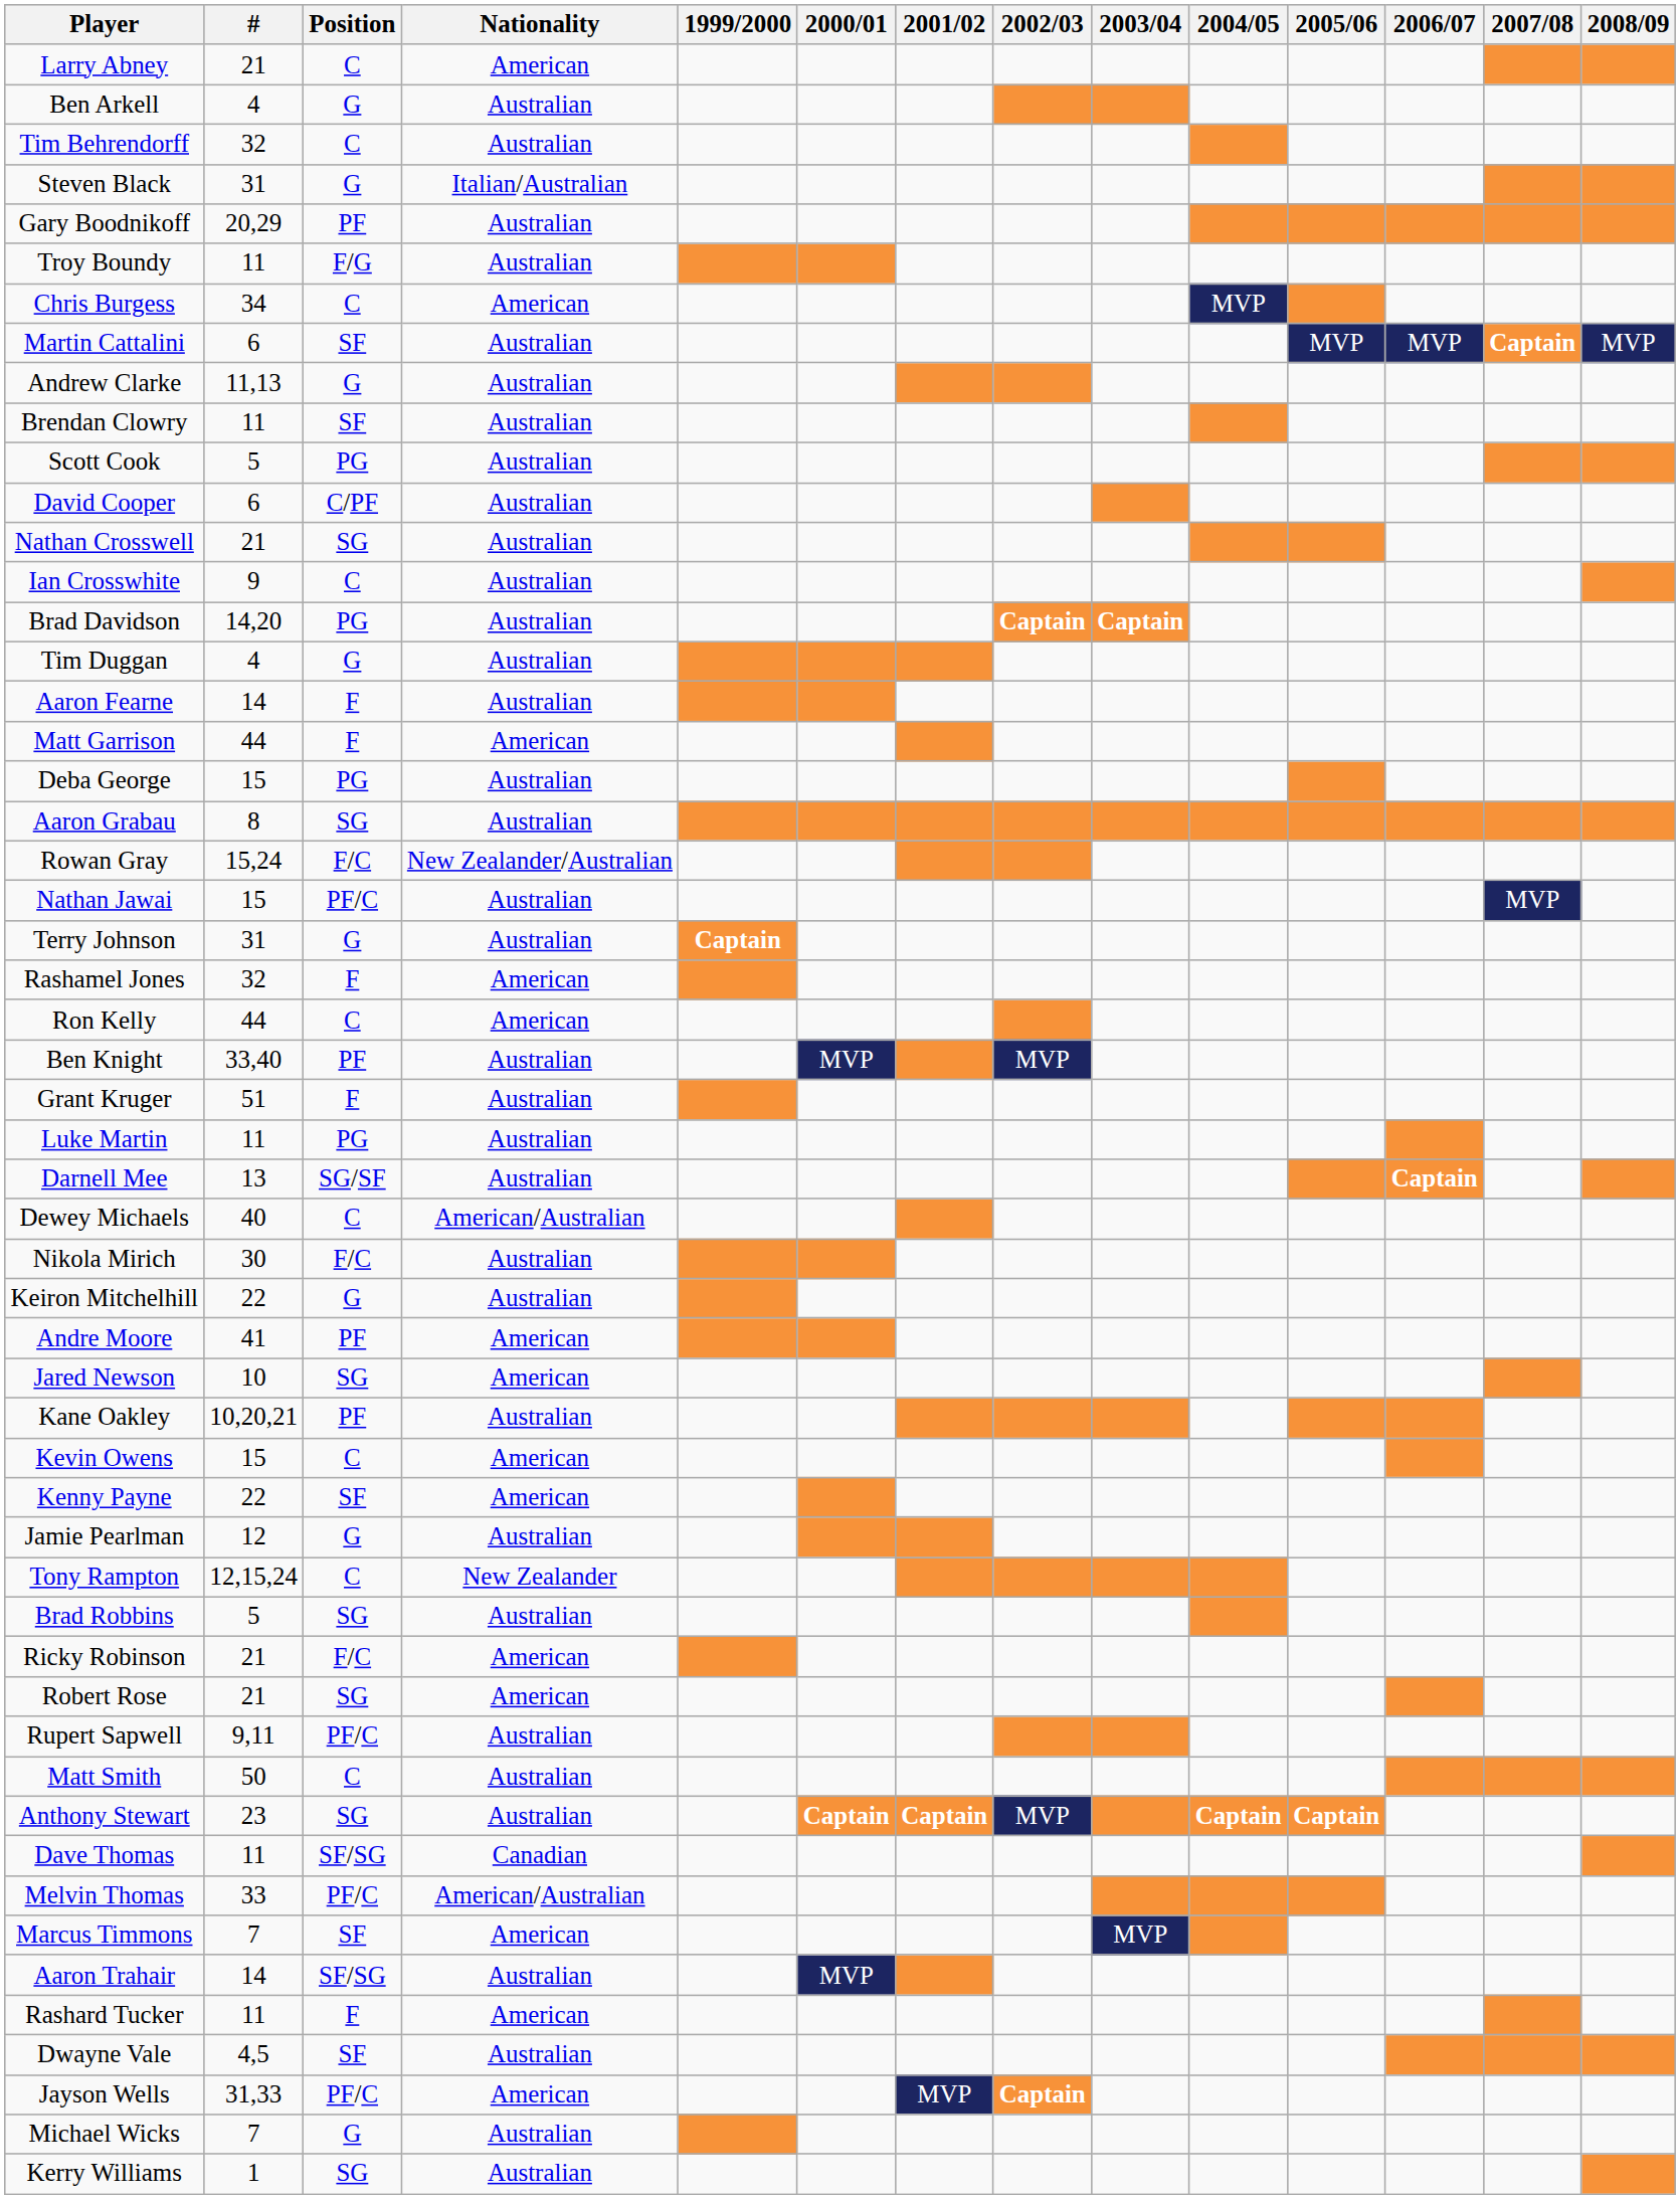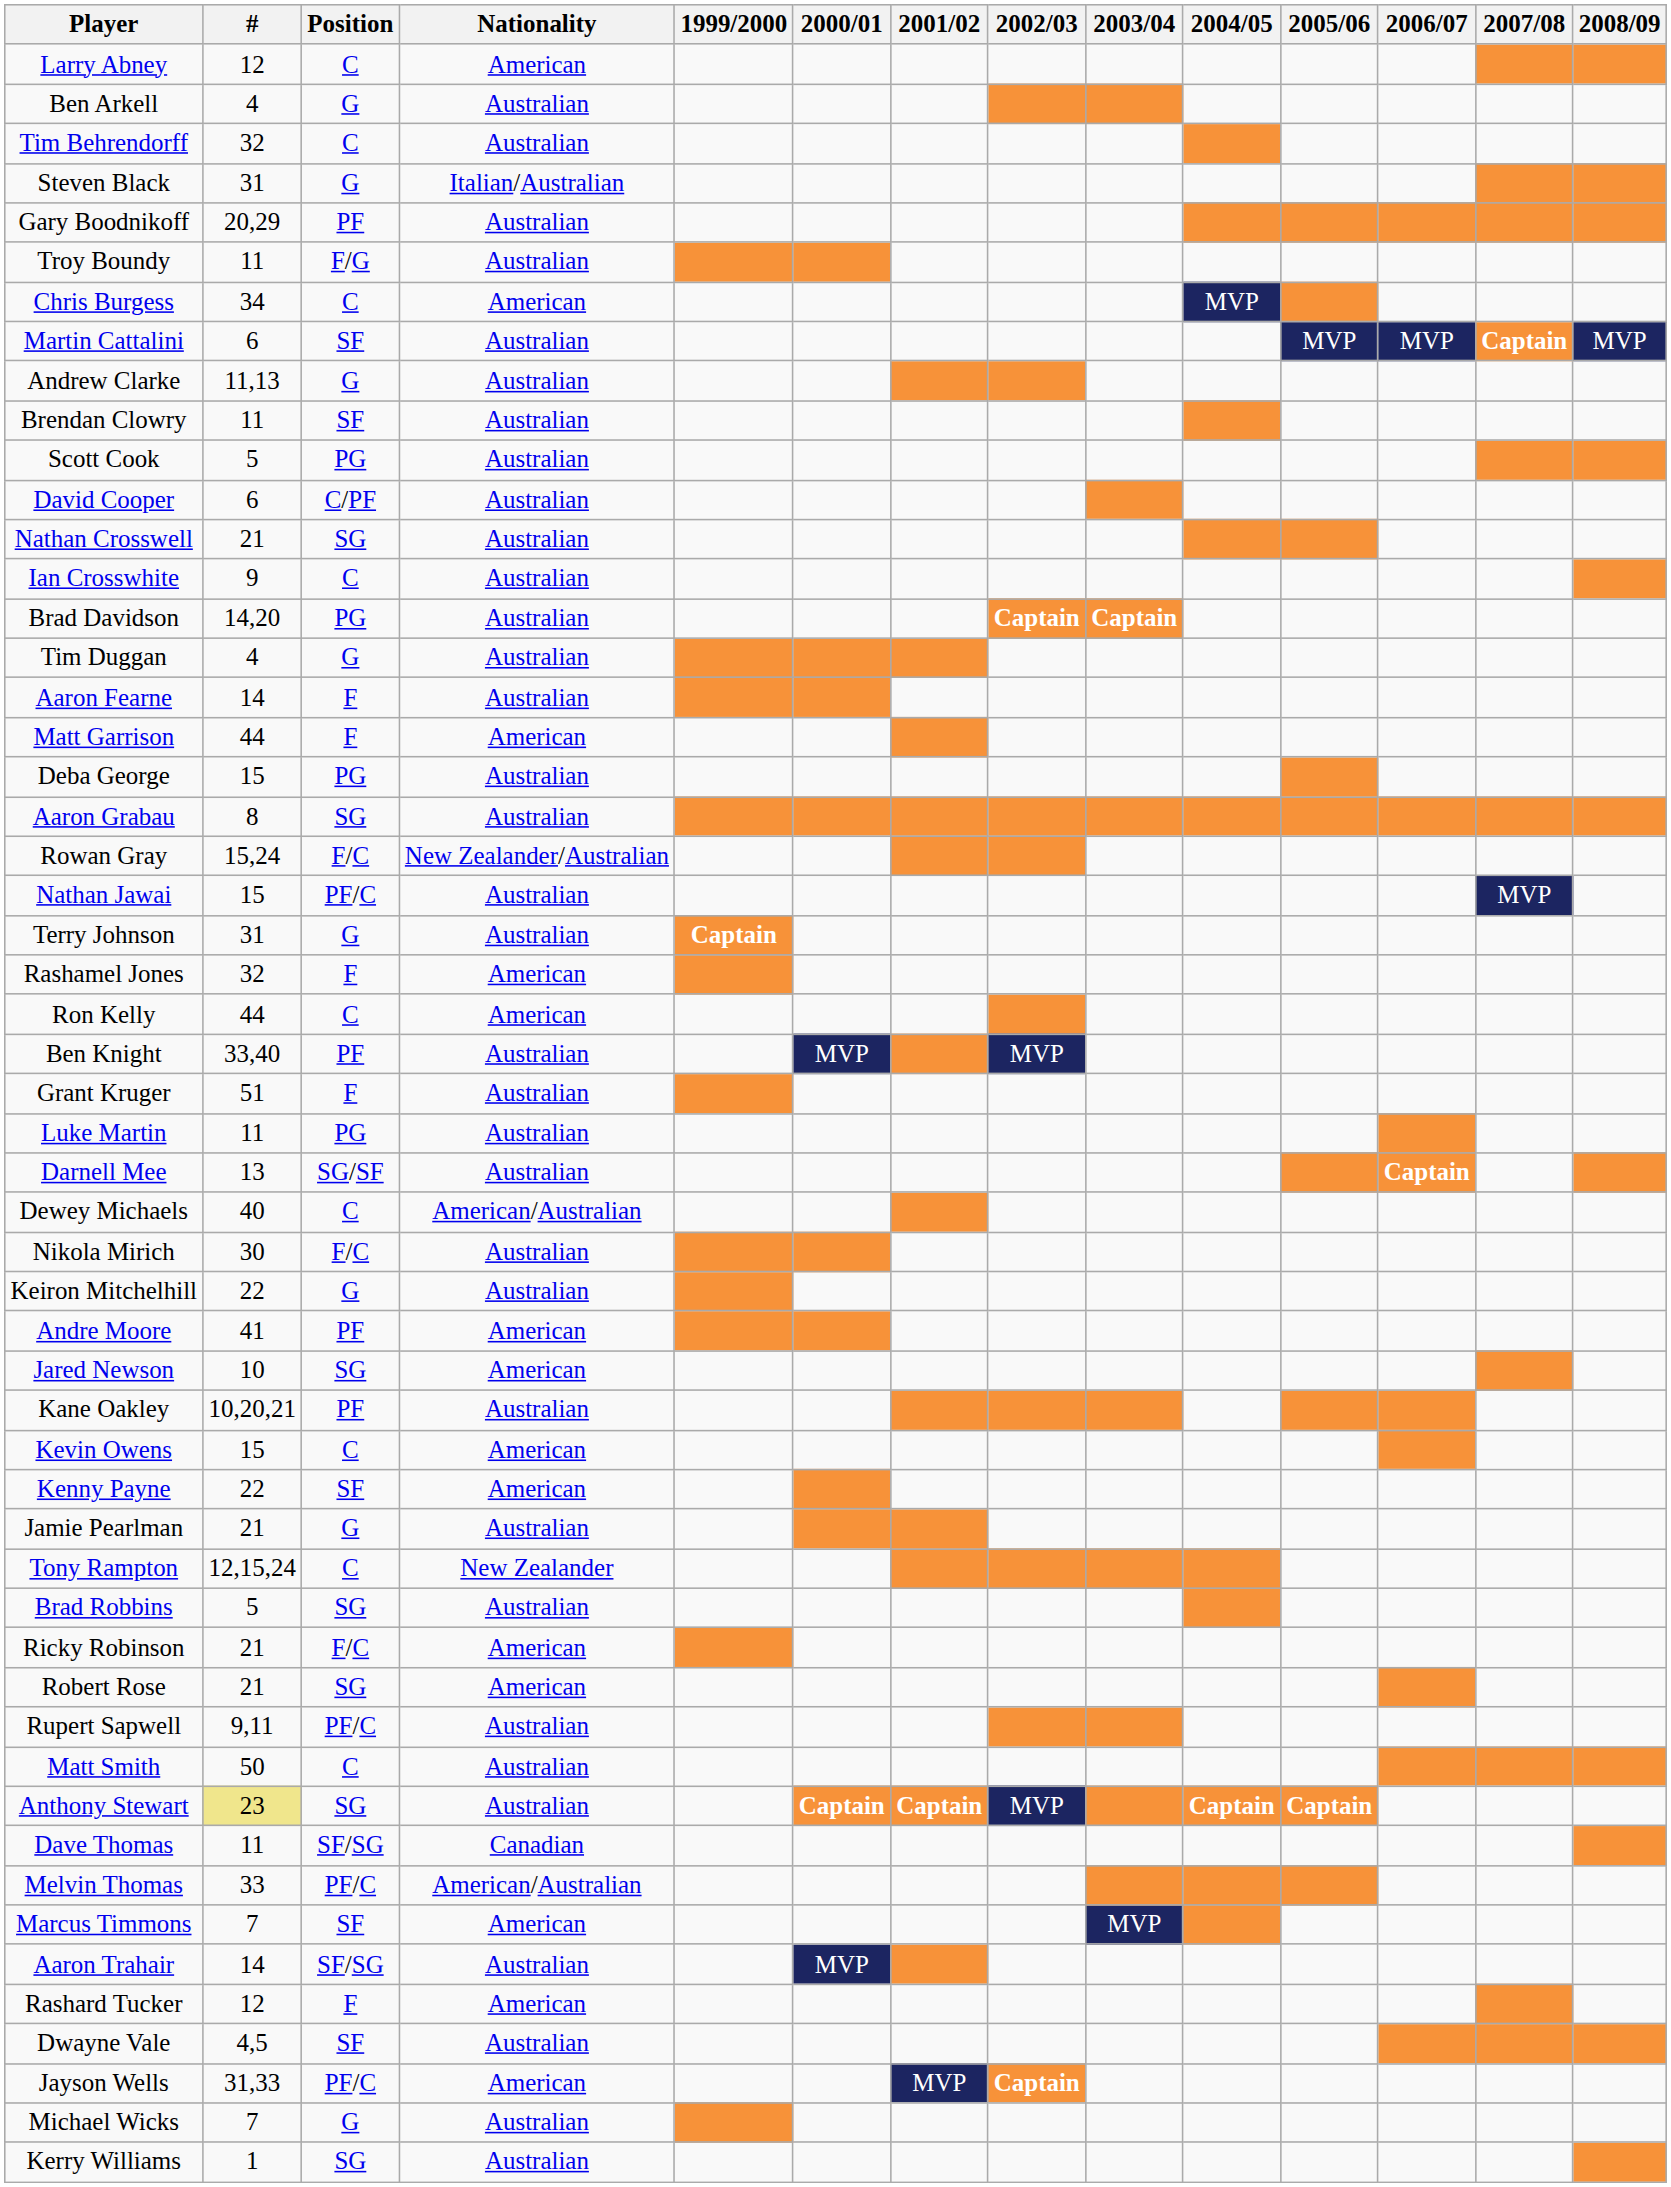Larry Abney | #: 21 -> 12
Jamie Pearlman | #: 12 -> 21
Anthony Stewart | #: no background -> khaki background
Rashard Tucker | #: 11 -> 12
